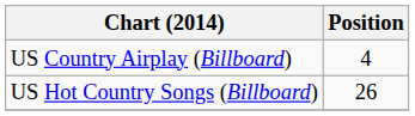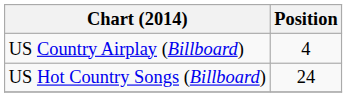US Hot Country Songs (Billboard) | Position: 26 -> 24
